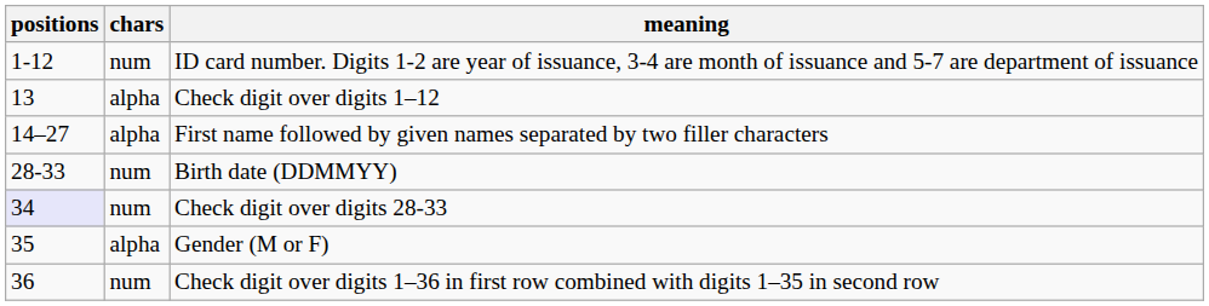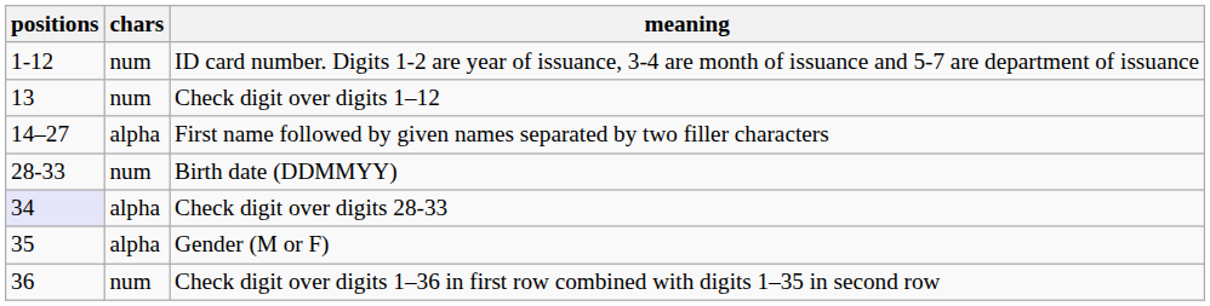Check digit over digits 1–12 | chars: alpha -> num
Check digit over digits 28-33 | chars: num -> alpha
